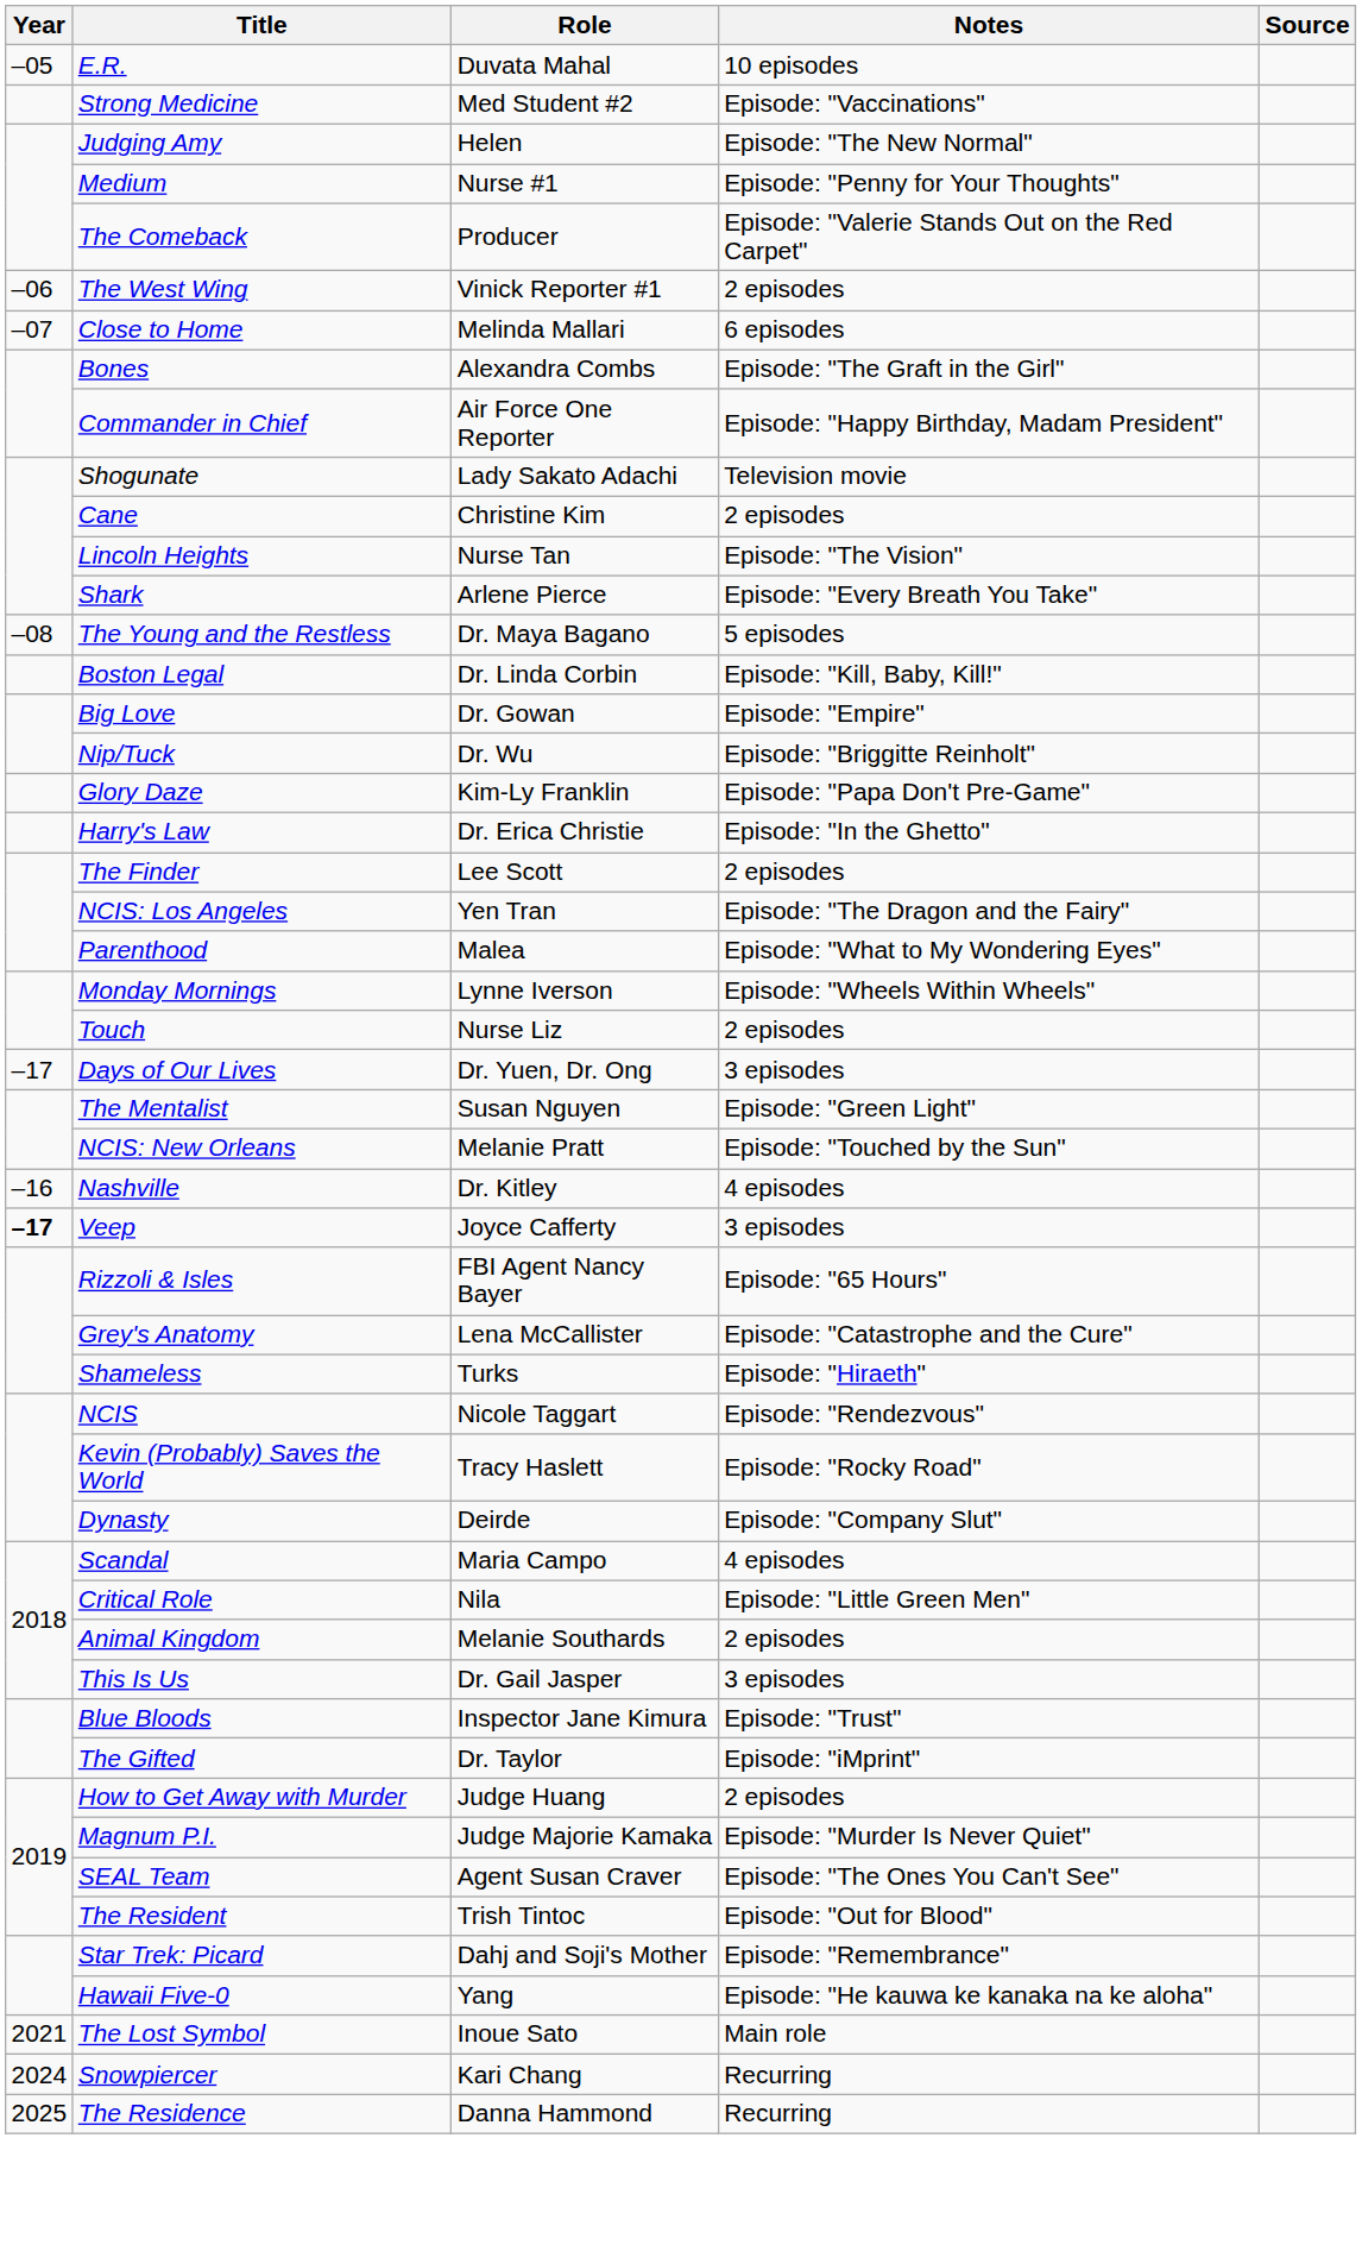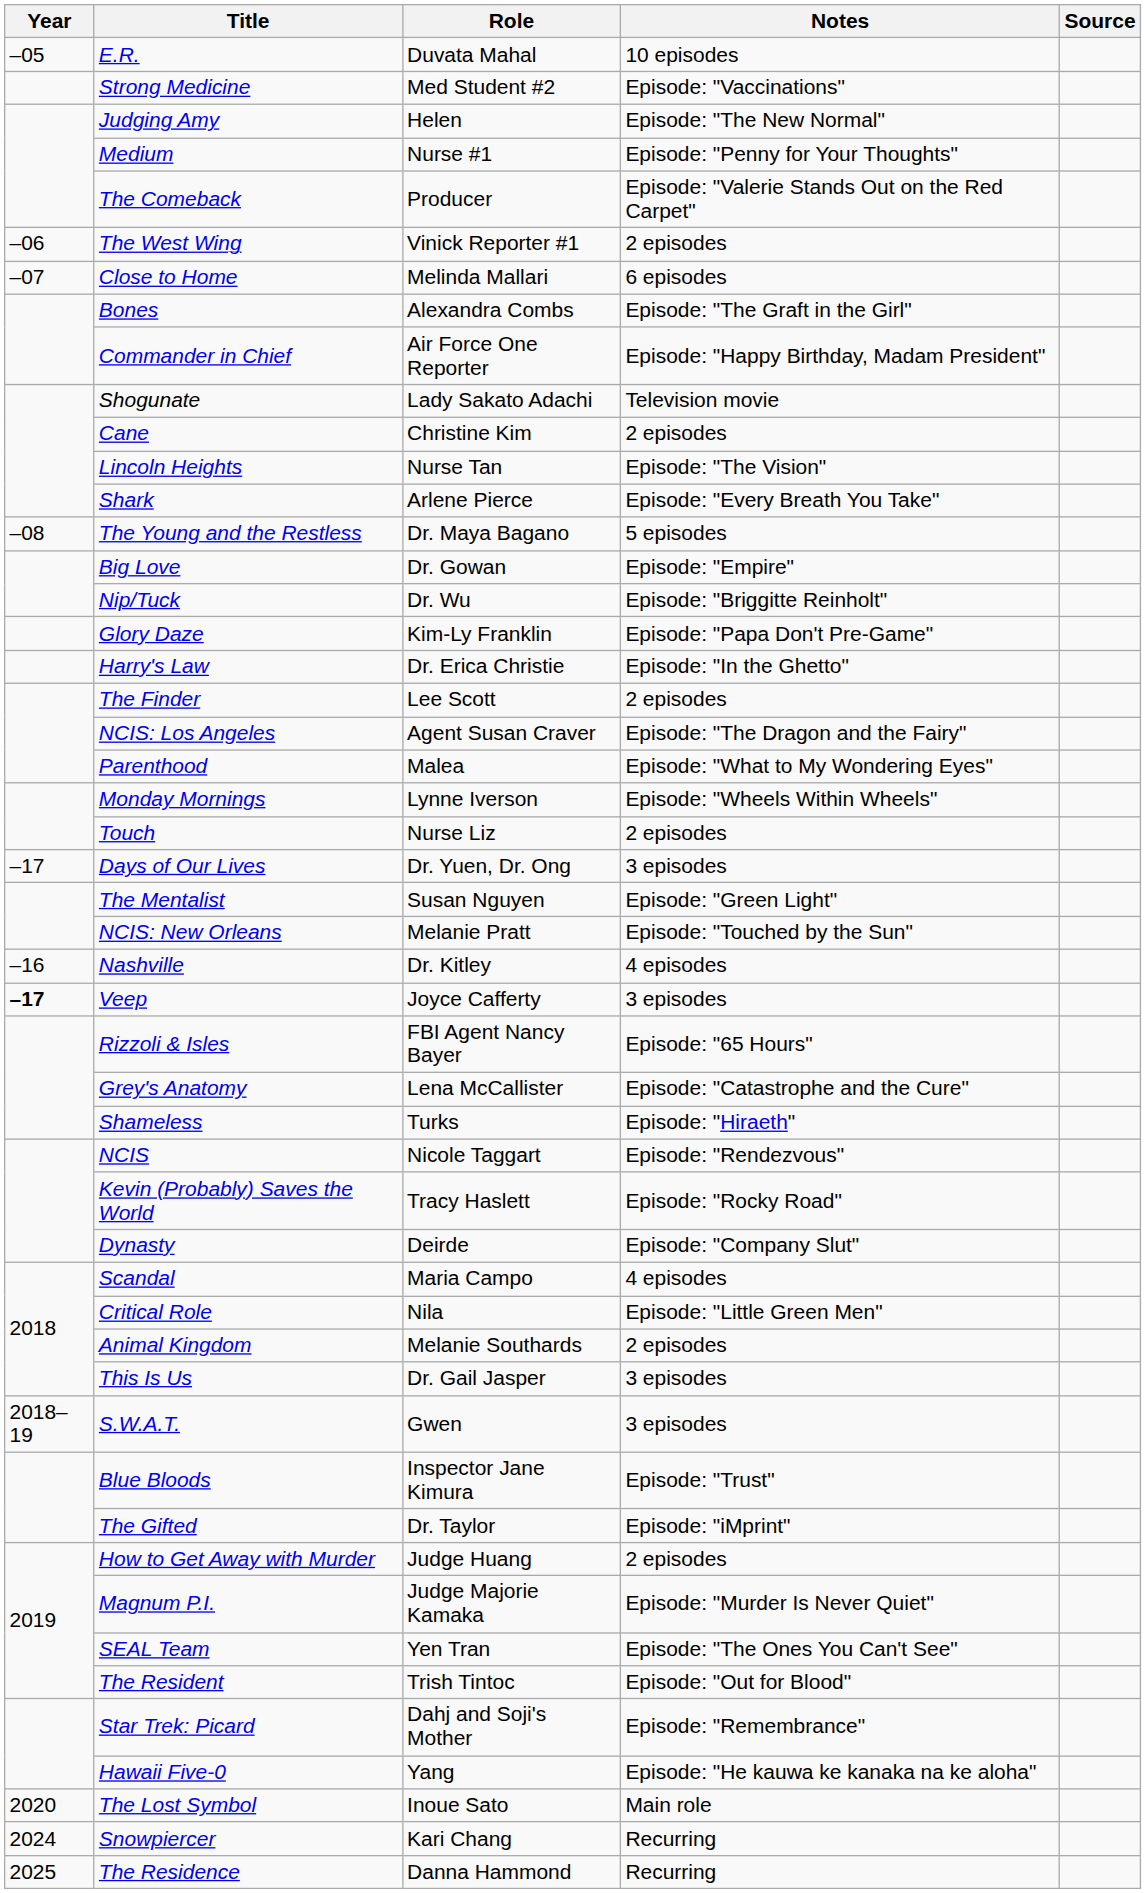- row: Boston Legal | Dr. Linda Corbin | Episode: "Kill, Baby, Kill!"
NCIS: Los Angeles | Role: Yen Tran -> Agent Susan Craver
+ row: 2018–19 | S.W.A.T. | Gwen | 3 episodes
SEAL Team | Role: Agent Susan Craver -> Yen Tran
The Lost Symbol | Year: 2021 -> 2020
